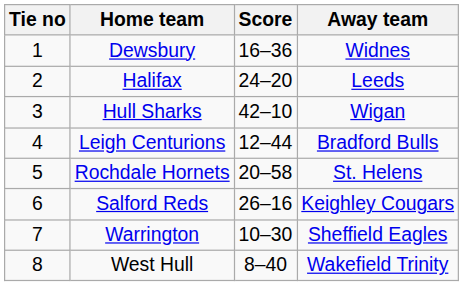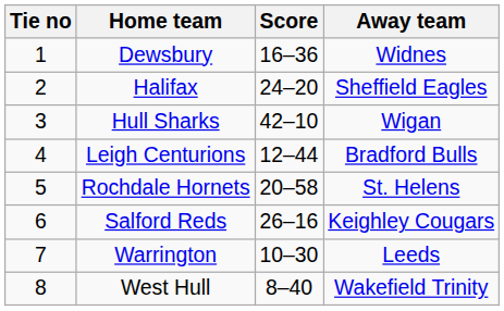Halifax | Away team: Leeds -> Sheffield Eagles
Warrington | Away team: Sheffield Eagles -> Leeds
